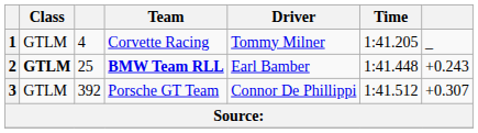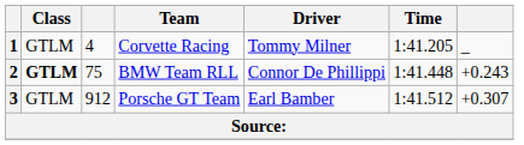2 | column 3: 25 -> 75
2 | Team: bold -> normal
2 | Driver: Earl Bamber -> Connor De Phillippi
3 | column 3: 392 -> 912
3 | Driver: Connor De Phillippi -> Earl Bamber
